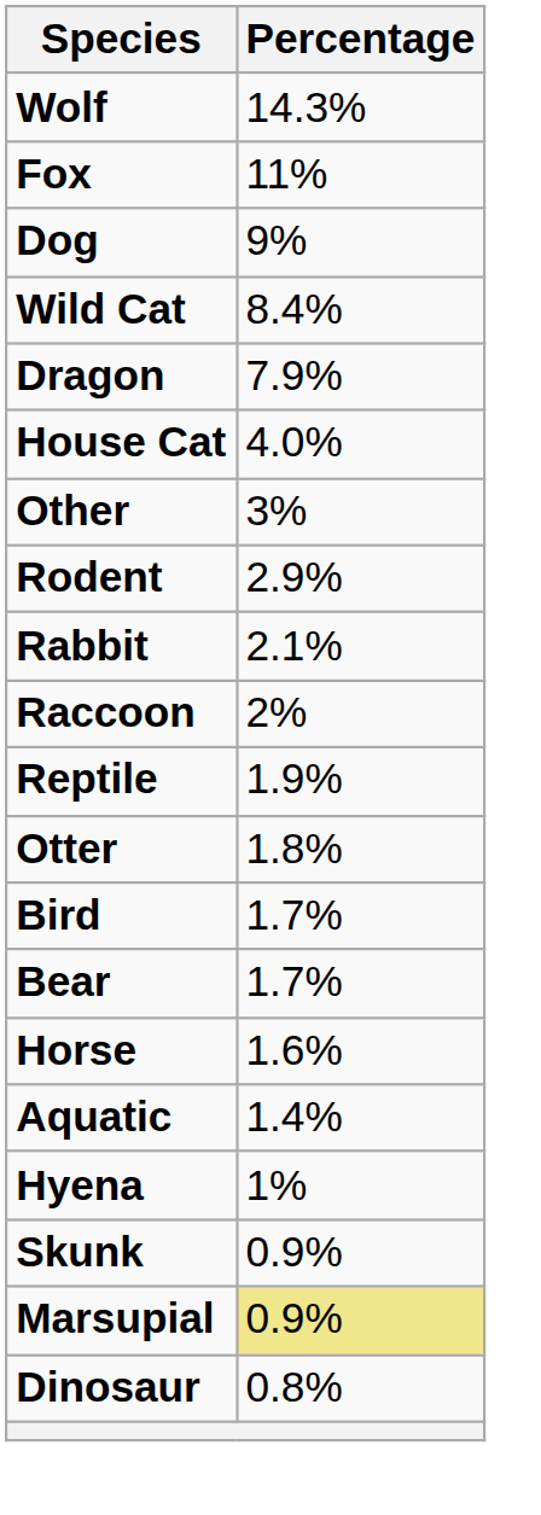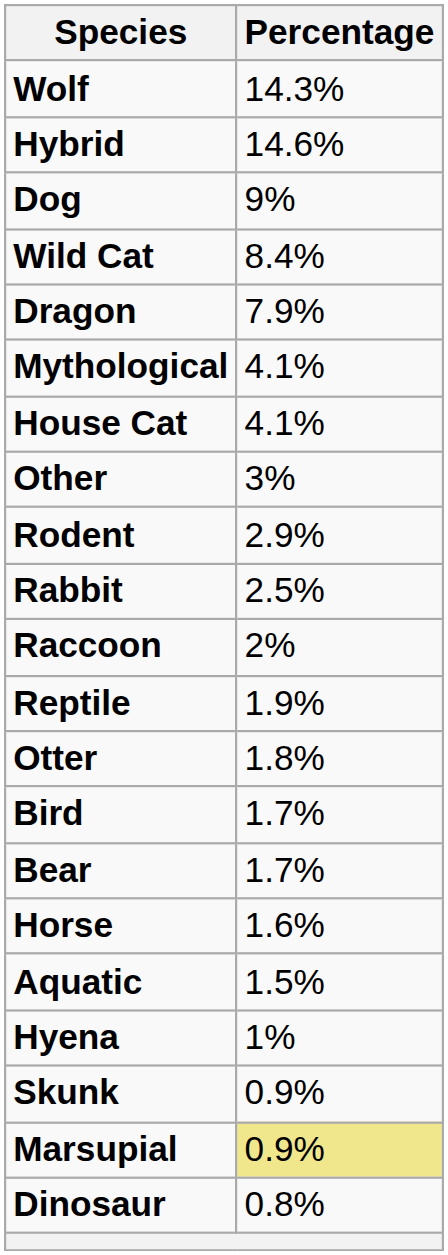+ row: Hybrid | 14.6%
- row: Fox | 11%
+ row: Mythological | 4.1%
House Cat | Percentage: 4.0% -> 4.1%
Rabbit | Percentage: 2.1% -> 2.5%
Aquatic | Percentage: 1.4% -> 1.5%
